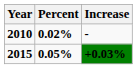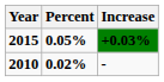rows swapped: 2010 <-> 2015
